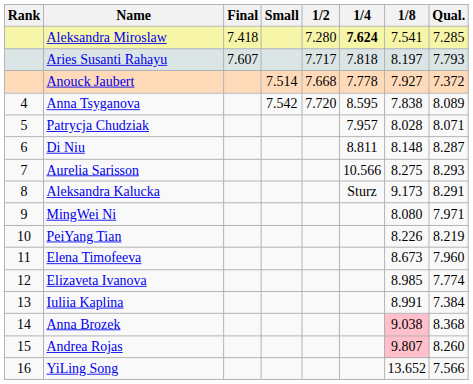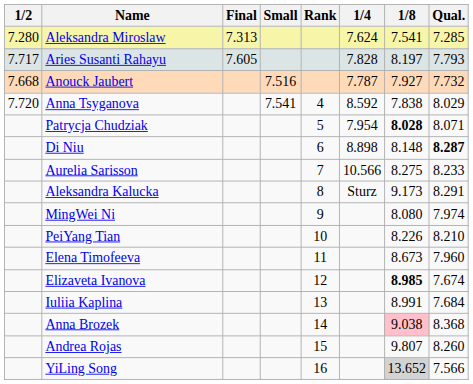columns swapped: Rank <-> 1/2
Aleksandra Miroslaw | Final: 7.418 -> 7.313
Aleksandra Miroslaw | 1/4: bold -> normal
Aries Susanti Rahayu | Final: 7.607 -> 7.605
Aries Susanti Rahayu | 1/4: 7.818 -> 7.828
Anouck Jaubert | Small: 7.514 -> 7.516
Anouck Jaubert | 1/4: 7.778 -> 7.787
Anouck Jaubert | Qual.: 7.372 -> 7.732
Anna Tsyganova | Small: 7.542 -> 7.541
Anna Tsyganova | 1/4: 8.595 -> 8.592
Anna Tsyganova | Qual.: 8.089 -> 8.029
Patrycja Chudziak | 1/4: 7.957 -> 7.954
Patrycja Chudziak | 1/8: normal -> bold
Di Niu | 1/4: 8.811 -> 8.898
Di Niu | Qual.: normal -> bold
Aurelia Sarisson | Qual.: 8.293 -> 8.233
MingWei Ni | Qual.: 7.971 -> 7.974
PeiYang Tian | Qual.: 8.219 -> 8.210
Elizaveta Ivanova | 1/8: normal -> bold
Elizaveta Ivanova | Qual.: 7.774 -> 7.674
Iuliia Kaplina | Qual.: 7.384 -> 7.684
Andrea Rojas | 1/8: pink background -> no background
YiLing Song | 1/8: no background -> lightgrey background
